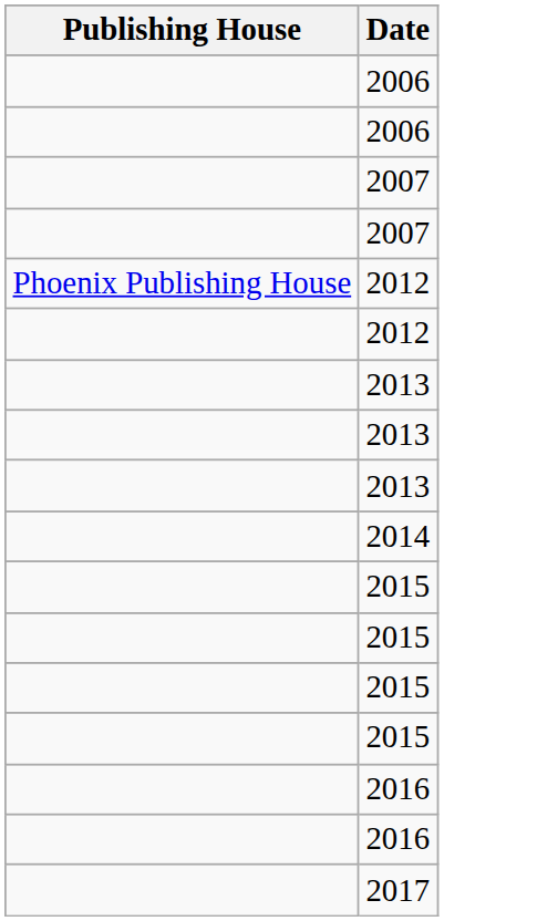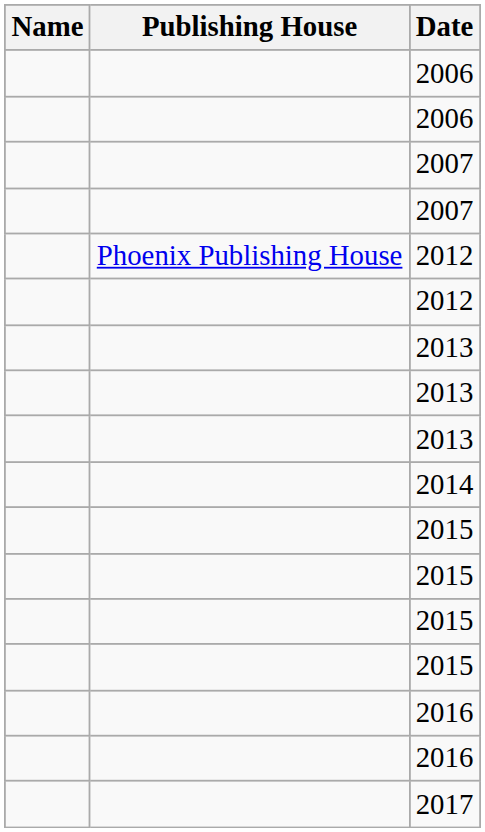+ column: Name
